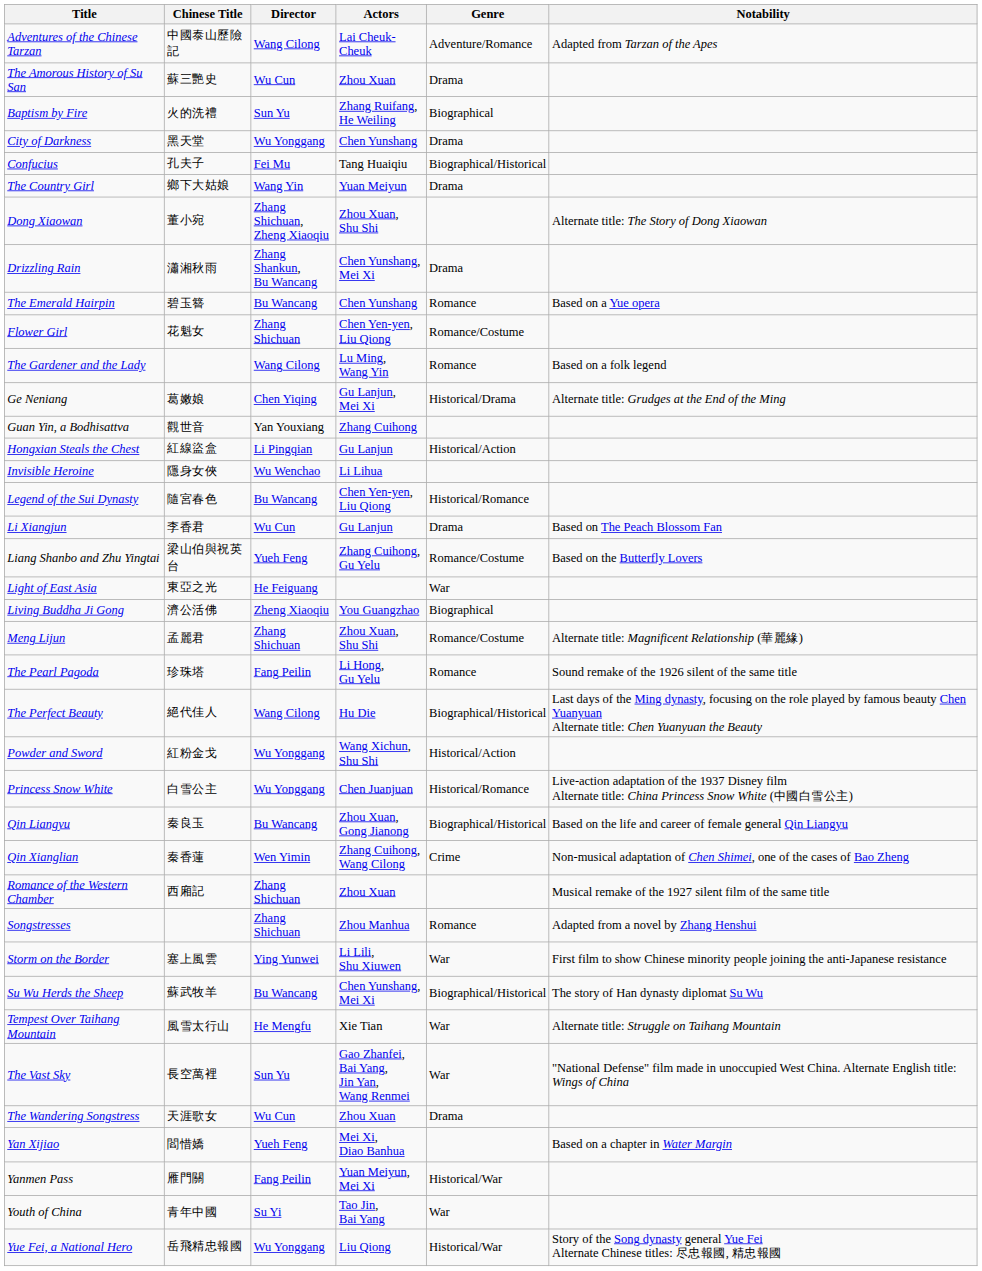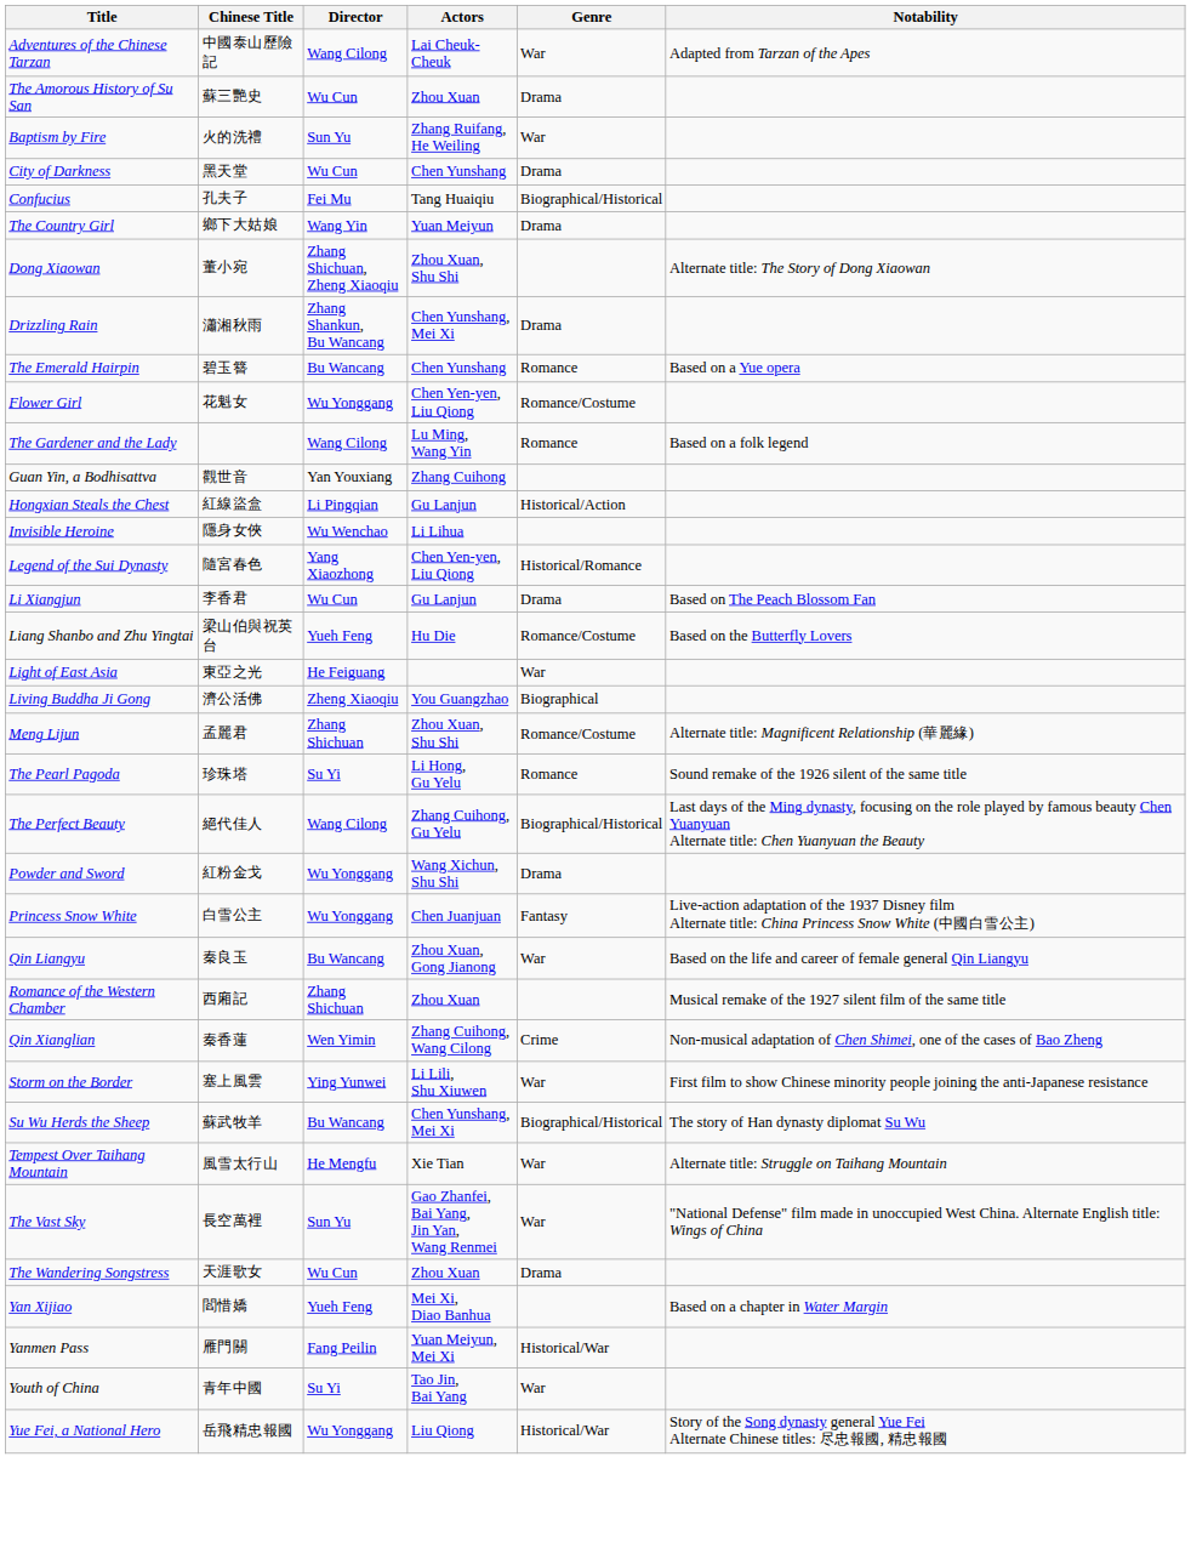Adventures of the Chinese Tarzan | Genre: Adventure/Romance -> War
Baptism by Fire | Genre: Biographical -> War
City of Darkness | Director: Wu Yonggang -> Wu Cun
Flower Girl | Director: Zhang Shichuan -> Wu Yonggang
- row: Ge Neniang | 葛嫩娘 | Chen Yiqing | Gu Lanjun, Mei Xi | Historical/Drama | Alternate title: Grudges at the End of the Ming
Legend of the Sui Dynasty | Director: Bu Wancang -> Yang Xiaozhong
Liang Shanbo and Zhu Yingtai | Actors: Zhang Cuihong, Gu Yelu -> Hu Die
The Pearl Pagoda | Director: Fang Peilin -> Su Yi
The Perfect Beauty | Actors: Hu Die -> Zhang Cuihong, Gu Yelu
Powder and Sword | Genre: Historical/Action -> Drama
Princess Snow White | Genre: Historical/Romance -> Fantasy
Qin Liangyu | Genre: Biographical/Historical -> War
rows swapped: Qin Xianglian <-> Romance of the Western Chamber
- row: Songstresses | Zhang Shichuan | Zhou Manhua | Romance | Adapted from a novel by Zhang Henshui
